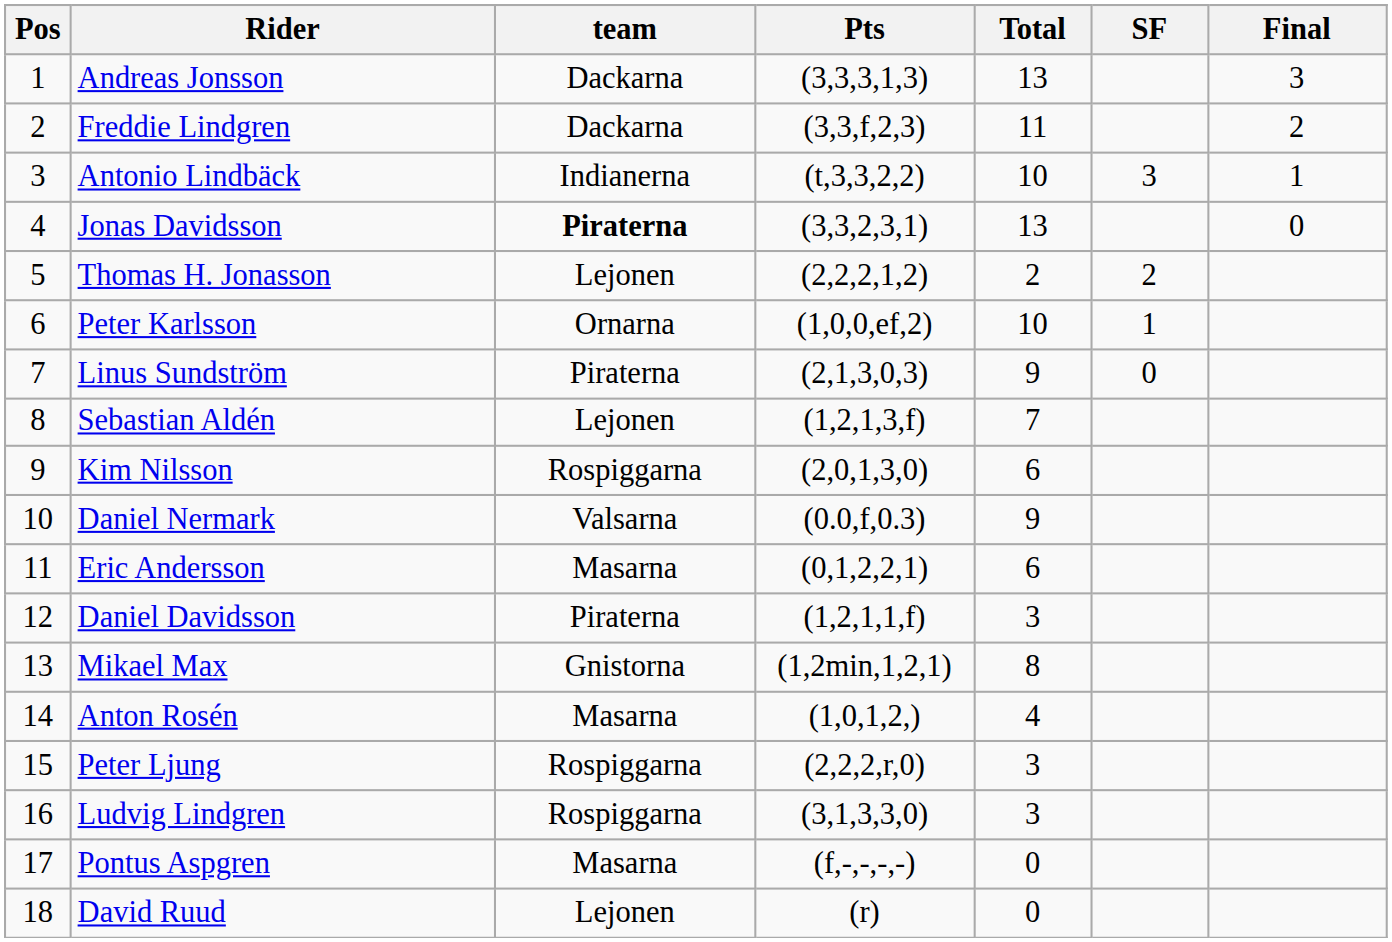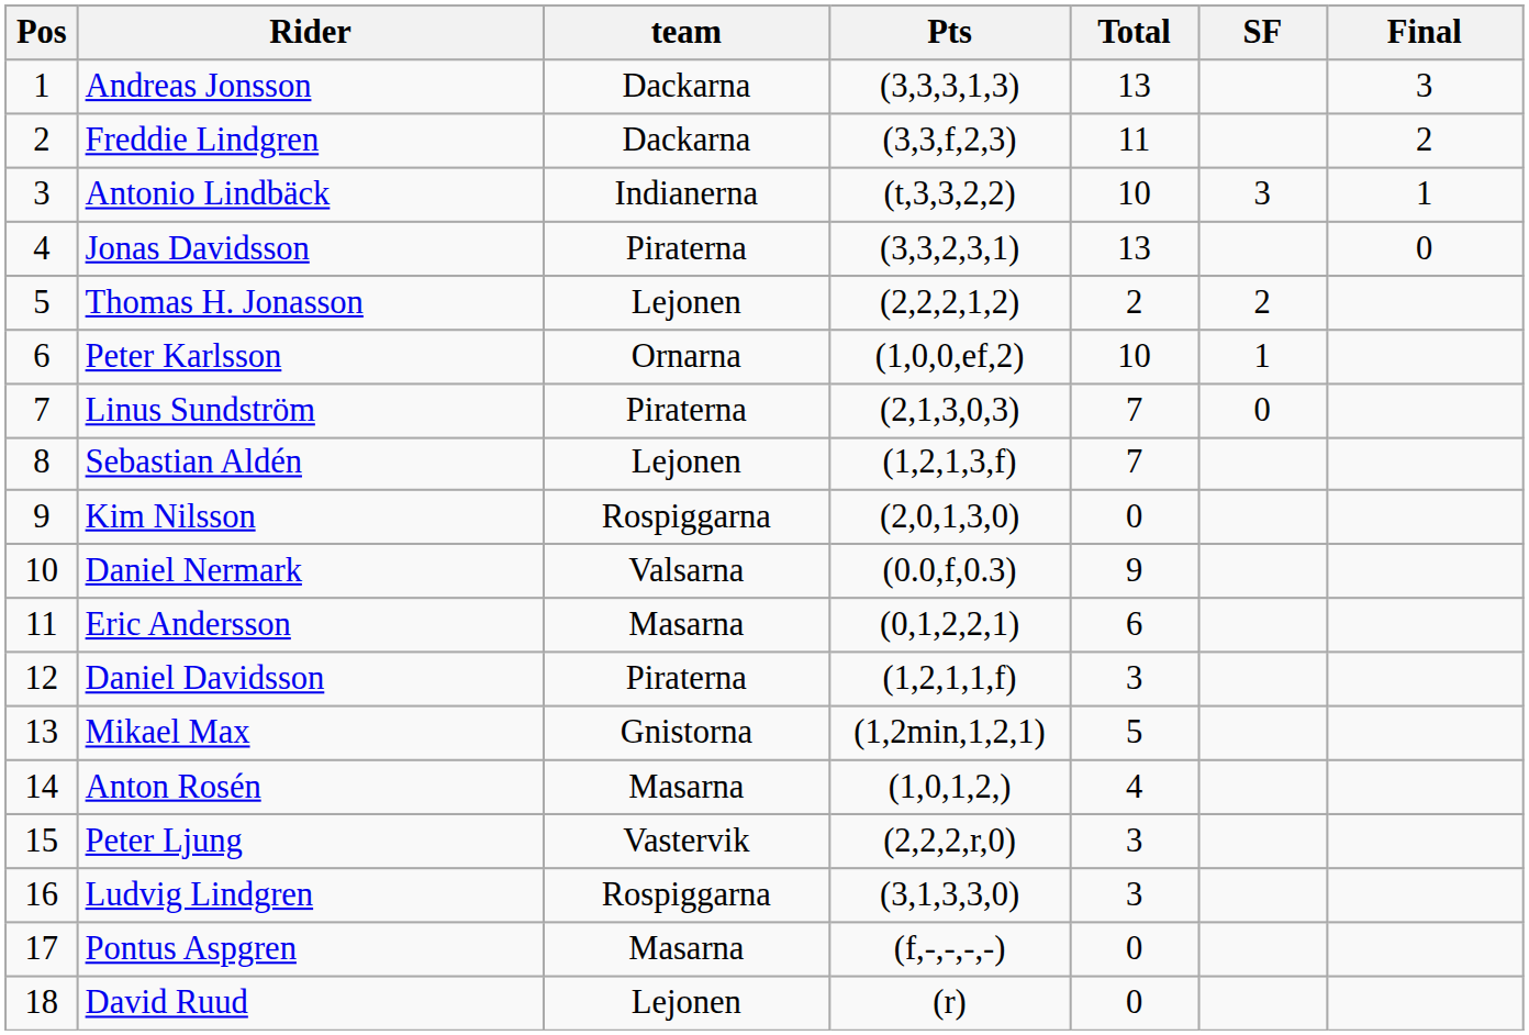Jonas Davidsson | team: bold -> normal
Linus Sundström | Total: 9 -> 7
Kim Nilsson | Total: 6 -> 0
Mikael Max | Total: 8 -> 5
Peter Ljung | team: Rospiggarna -> Vastervik
